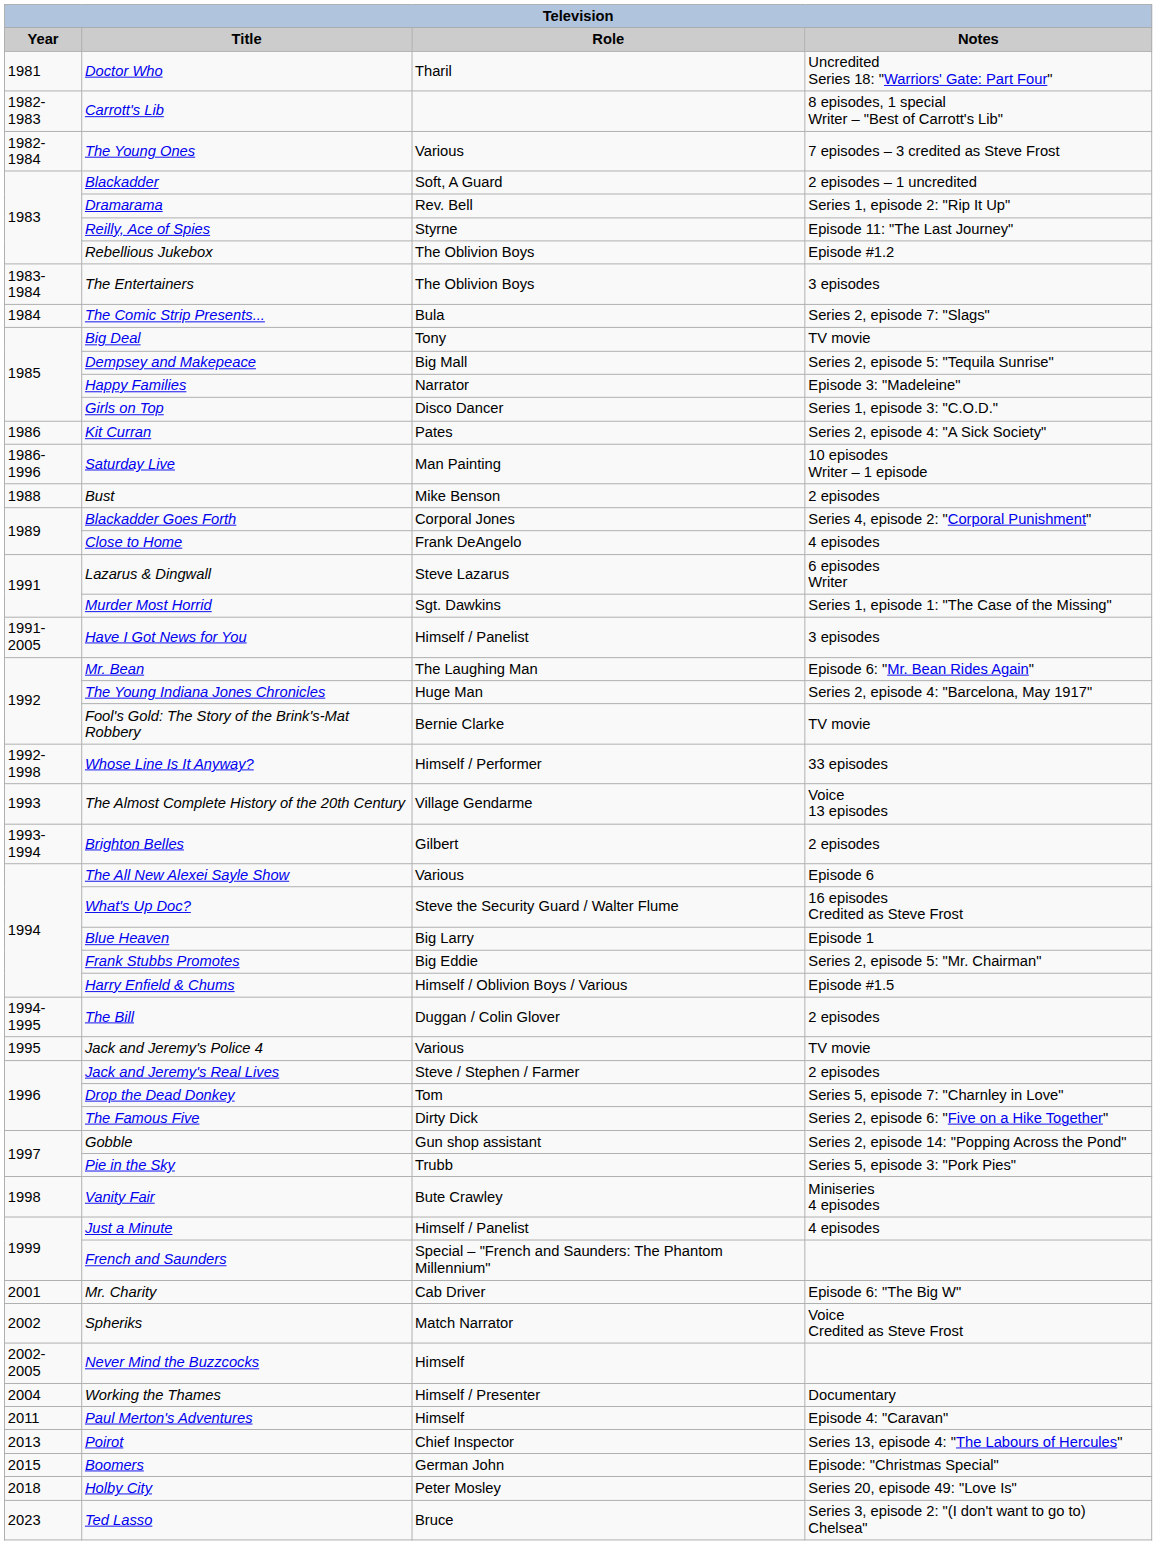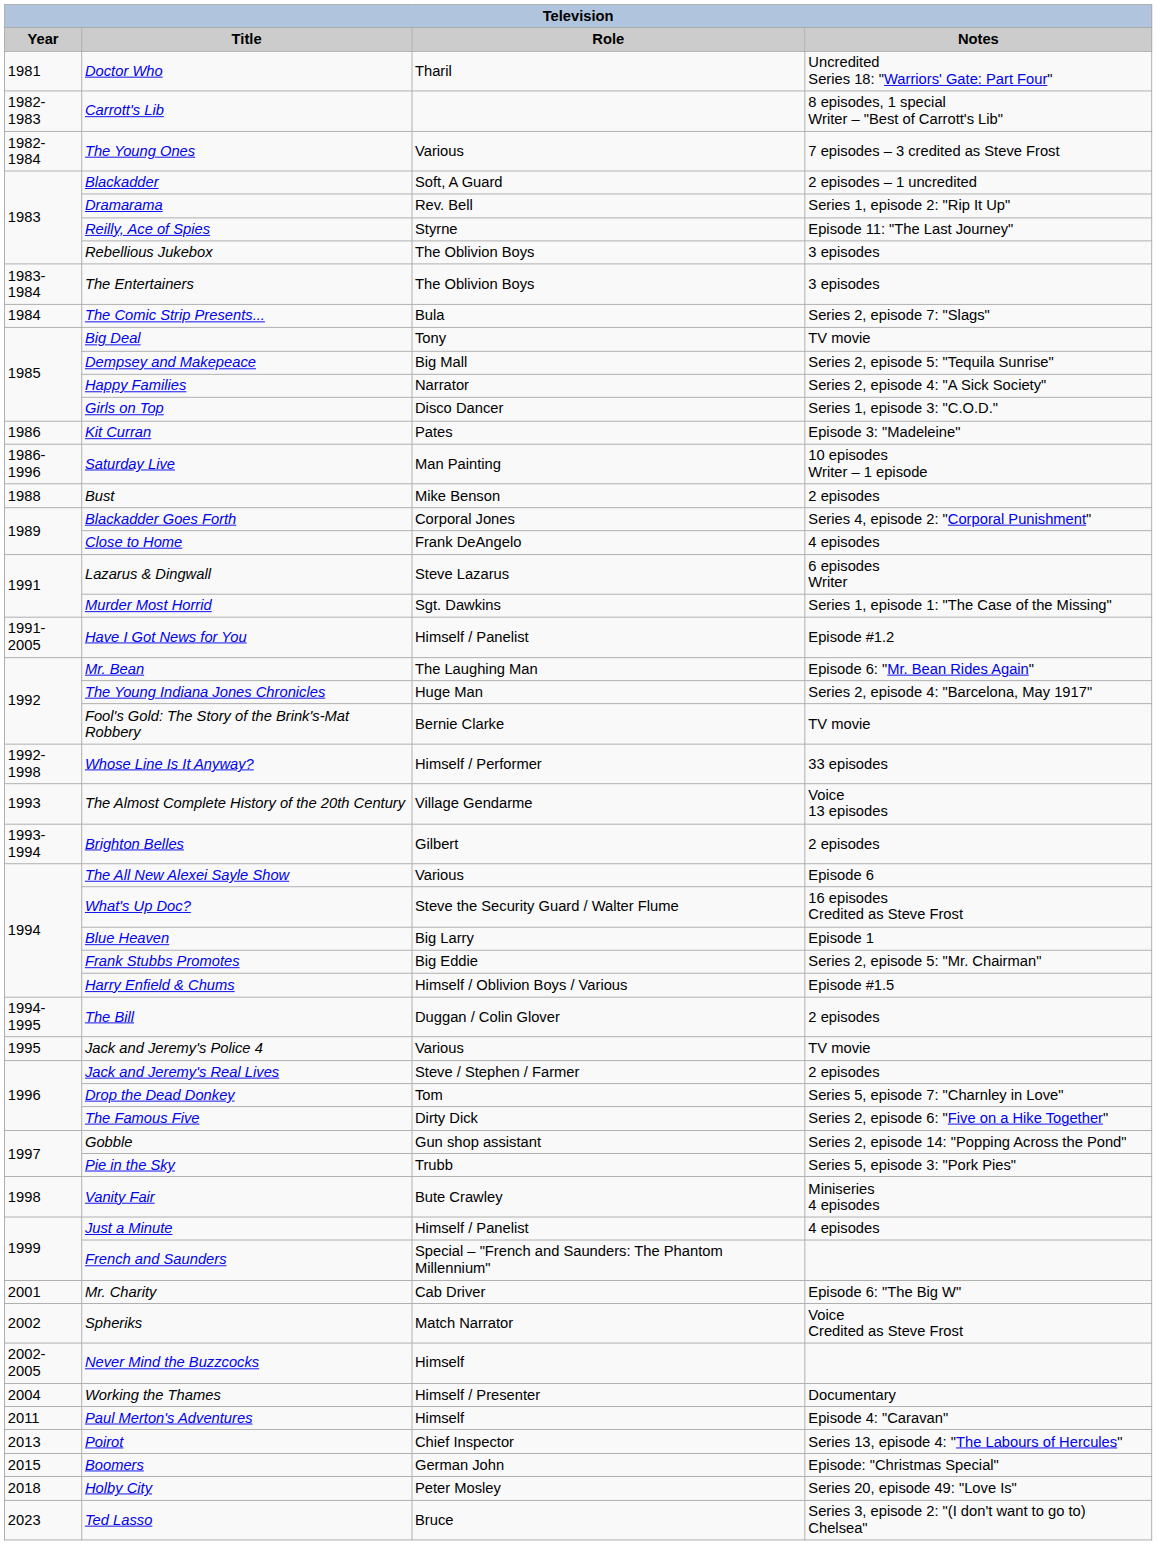Rebellious Jukebox | Notes: Episode #1.2 -> 3 episodes
Happy Families | Notes: Episode 3: "Madeleine" -> Series 2, episode 4: "A Sick Society"
Kit Curran | Notes: Series 2, episode 4: "A Sick Society" -> Episode 3: "Madeleine"
Have I Got News for You | Notes: 3 episodes -> Episode #1.2
